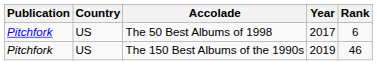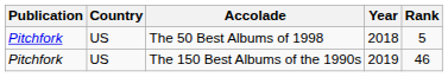The 50 Best Albums of 1998 | Year: 2017 -> 2018
The 50 Best Albums of 1998 | Rank: 6 -> 5
